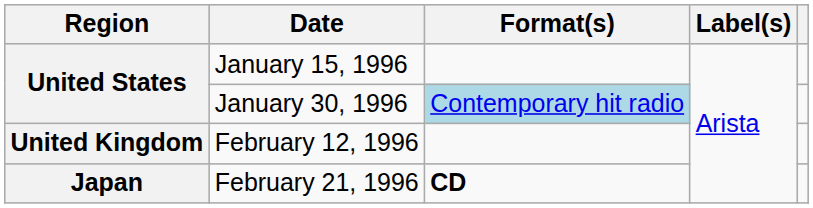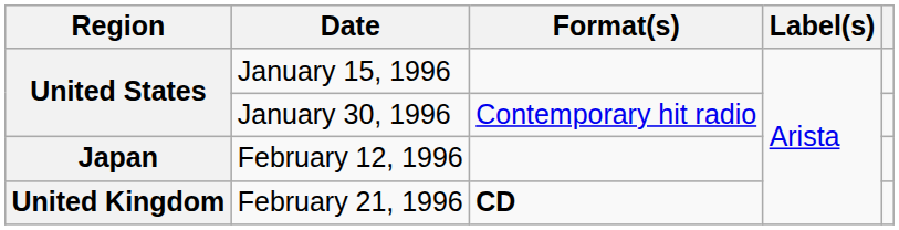January 30, 1996 | Format(s): lightblue background -> no background
February 12, 1996 | Region: United Kingdom -> Japan
February 21, 1996 | Region: Japan -> United Kingdom
